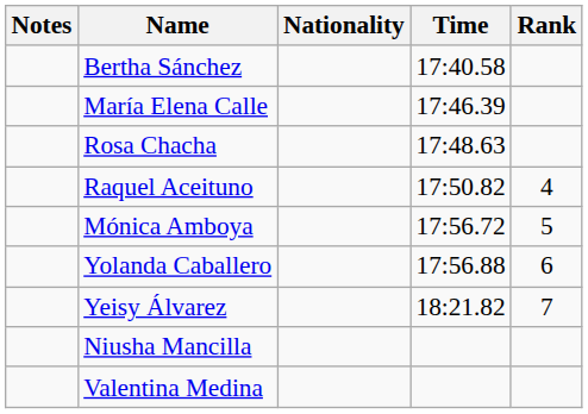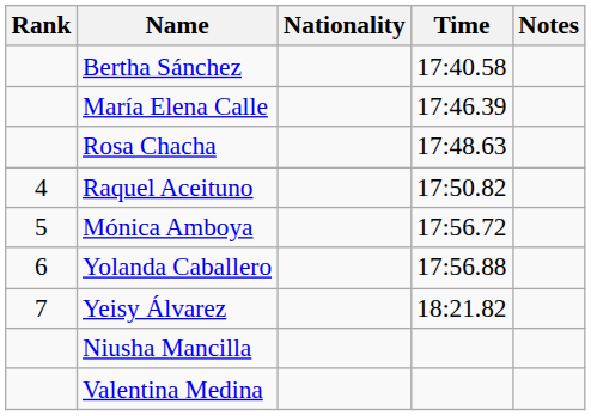columns swapped: Rank <-> Notes
